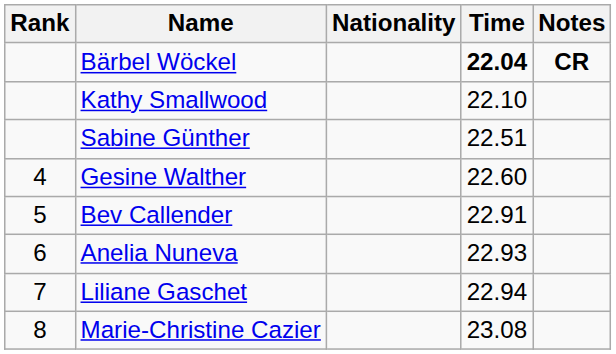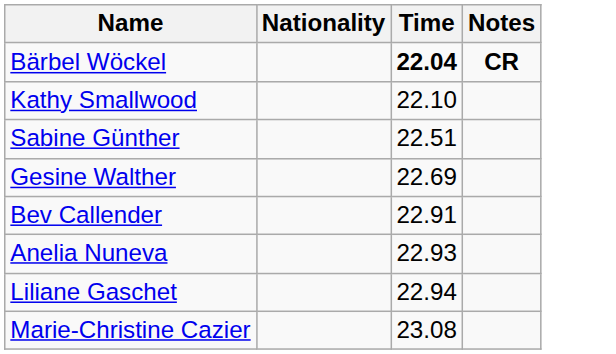- column: Rank | 4 | 5 | 6 | 7 | 8
Gesine Walther | Time: 22.60 -> 22.69
